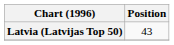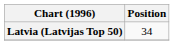Latvia (Latvijas Top 50) | Position: 43 -> 34
